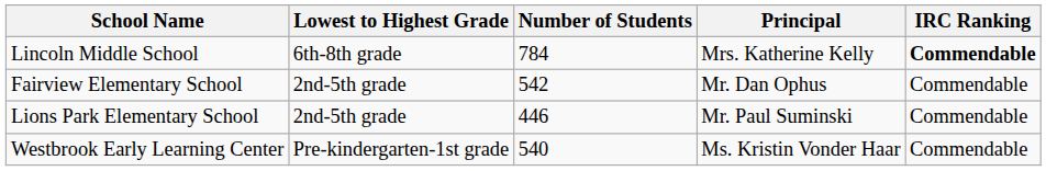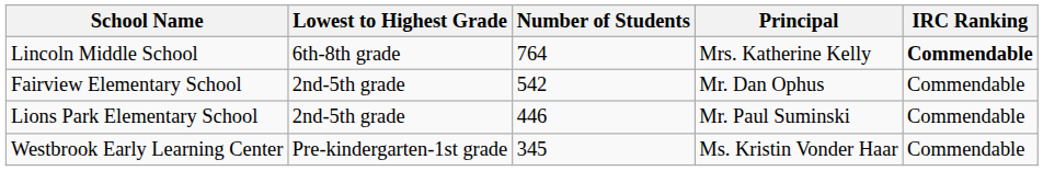Lincoln Middle School | Number of Students: 784 -> 764
Westbrook Early Learning Center | Number of Students: 540 -> 345
